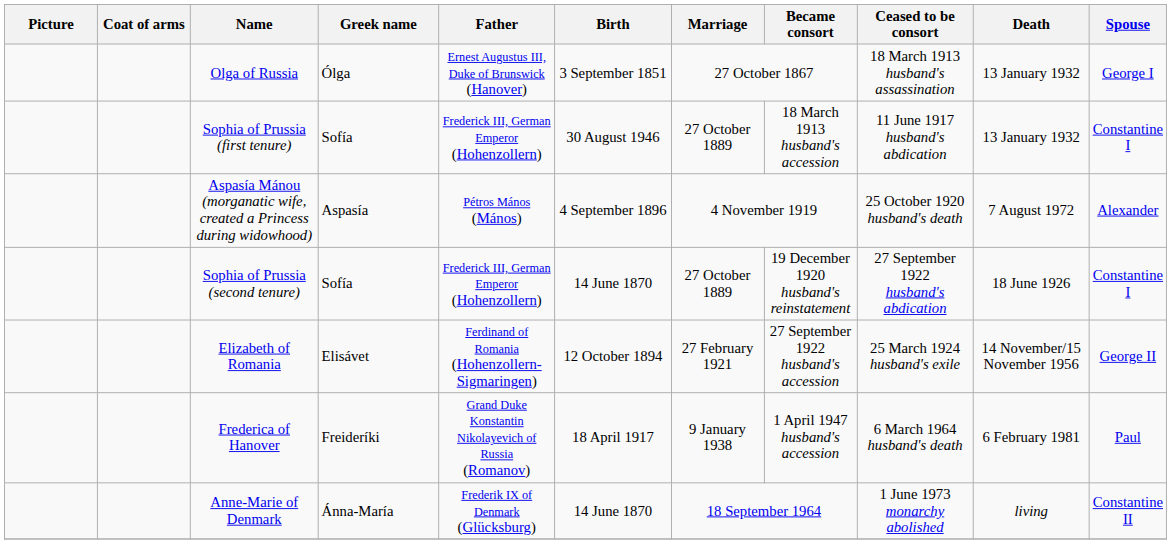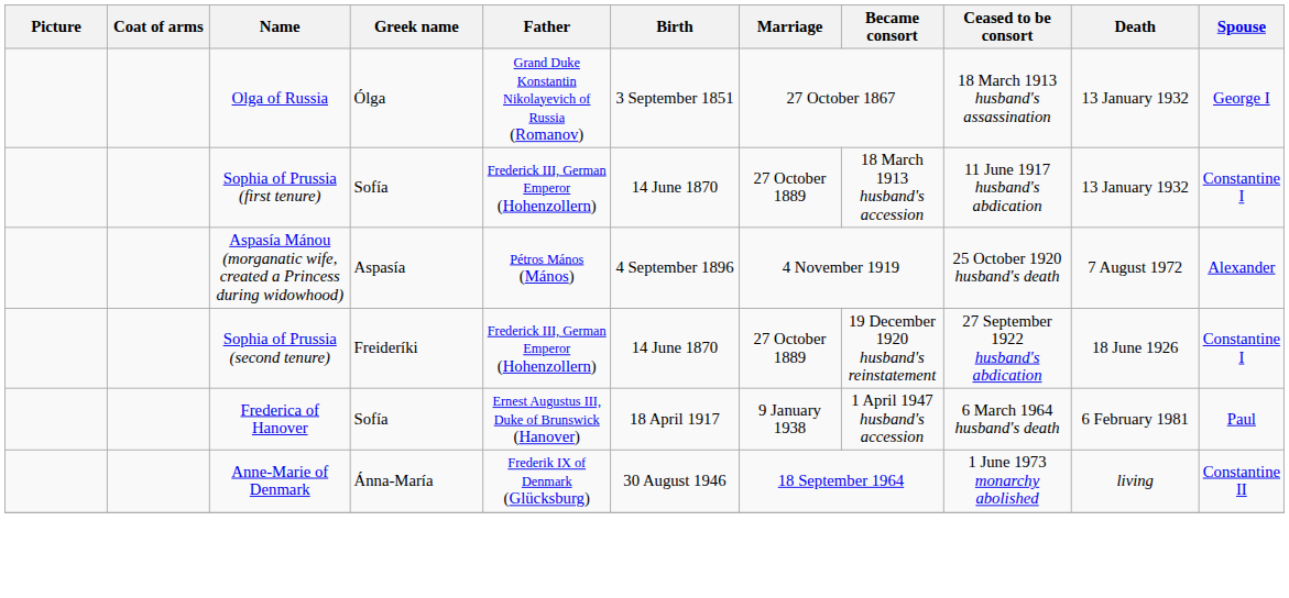Olga of Russia | Father: Ernest Augustus III, Duke of Brunswick (Hanover) -> Grand Duke Konstantin Nikolayevich of Russia (Romanov)
Sophia of Prussia (first tenure) | Birth: 30 August 1946 -> 14 June 1870
Sophia of Prussia (second tenure) | Greek name: Sofía -> Freideríki
- row: Elizabeth of Romania | Elisávet | Ferdinand of Romania (Hohenzollern-Sigmaringen) | 12 October 1894 | 27 February 1921 | 27 September 1922 husband's accession | 25 March 1924 husband's exile | 14 November/15 November 1956 | George II
Frederica of Hanover | Greek name: Freideríki -> Sofía
Frederica of Hanover | Father: Grand Duke Konstantin Nikolayevich of Russia (Romanov) -> Ernest Augustus III, Duke of Brunswick (Hanover)
Anne-Marie of Denmark | Birth: 14 June 1870 -> 30 August 1946
